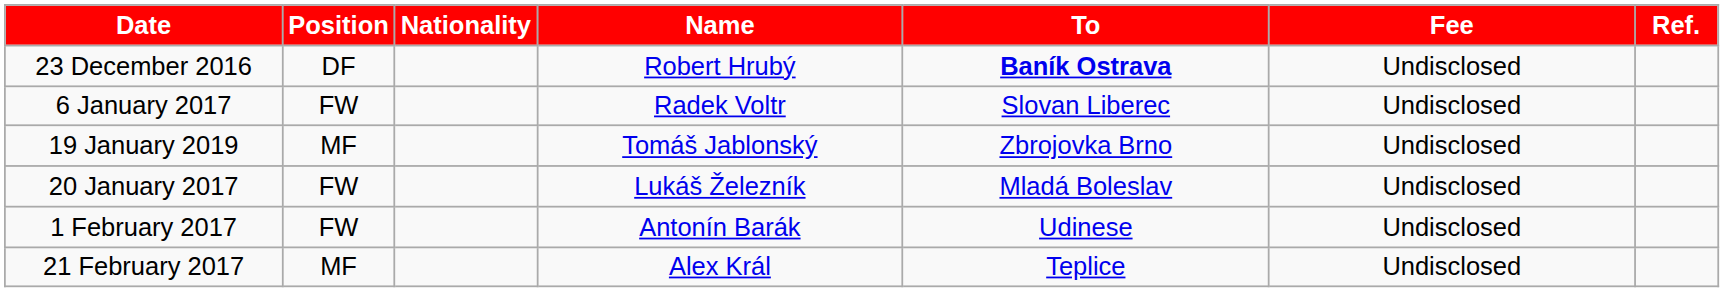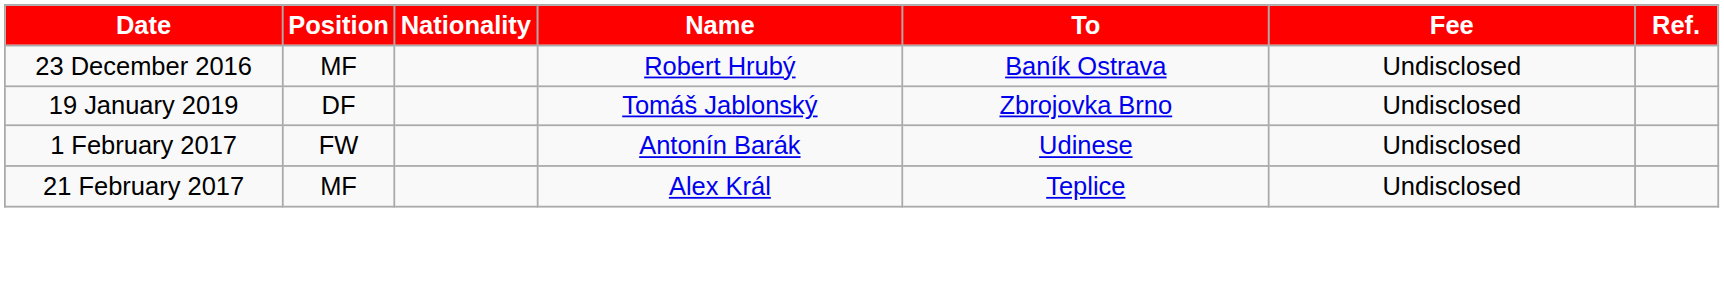23 December 2016 | Position: DF -> MF
23 December 2016 | To: bold -> normal
- row: 6 January 2017 | FW | Radek Voltr | Slovan Liberec | Undisclosed
19 January 2019 | Position: MF -> DF
- row: 20 January 2017 | FW | Lukáš Železník | Mladá Boleslav | Undisclosed
